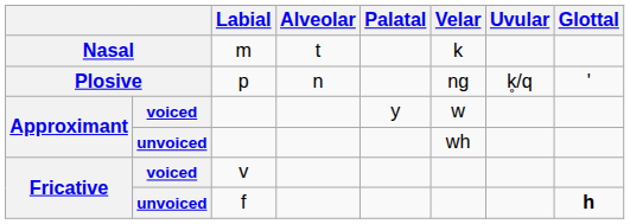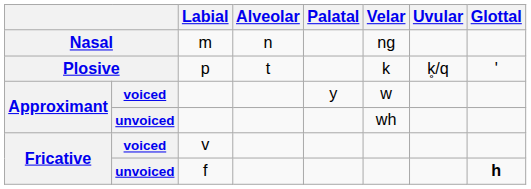m | Alveolar: t -> n
m | Velar: k -> ng
p | Alveolar: n -> t
p | Velar: ng -> k
